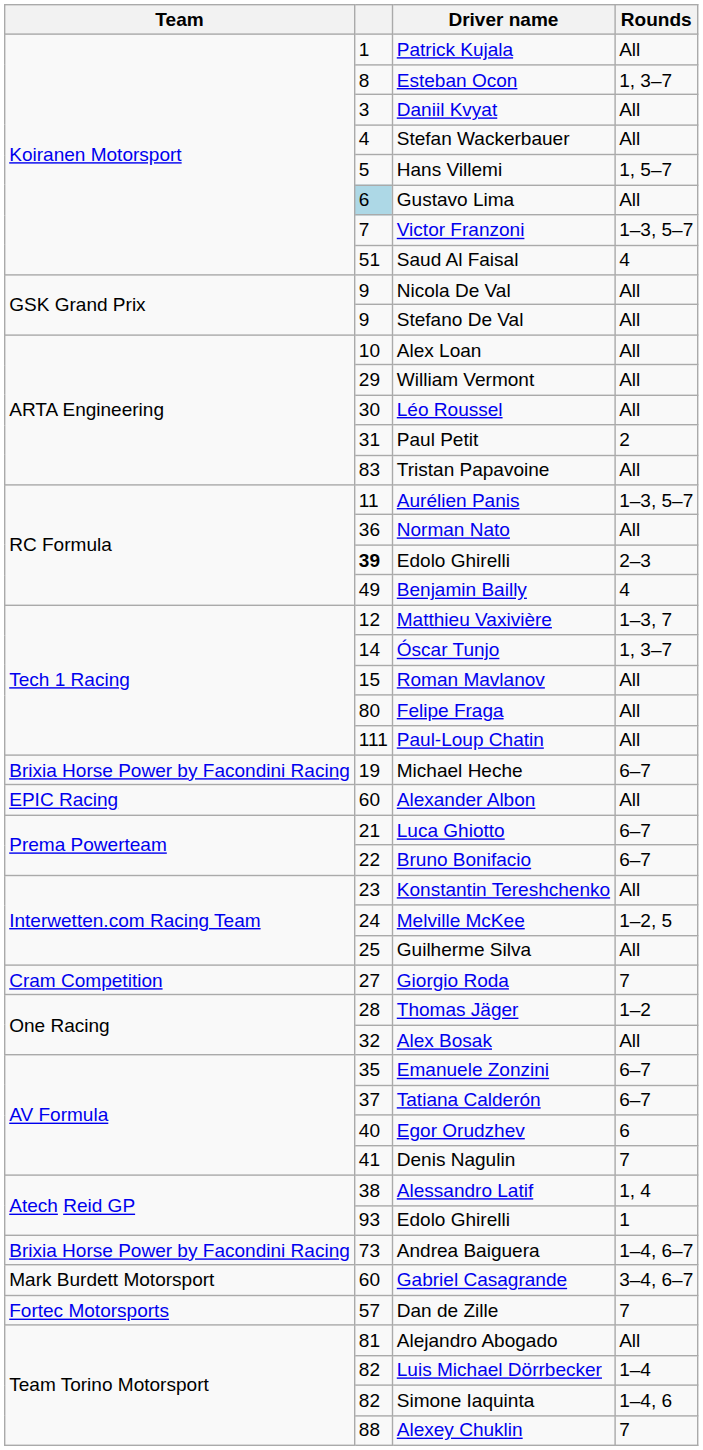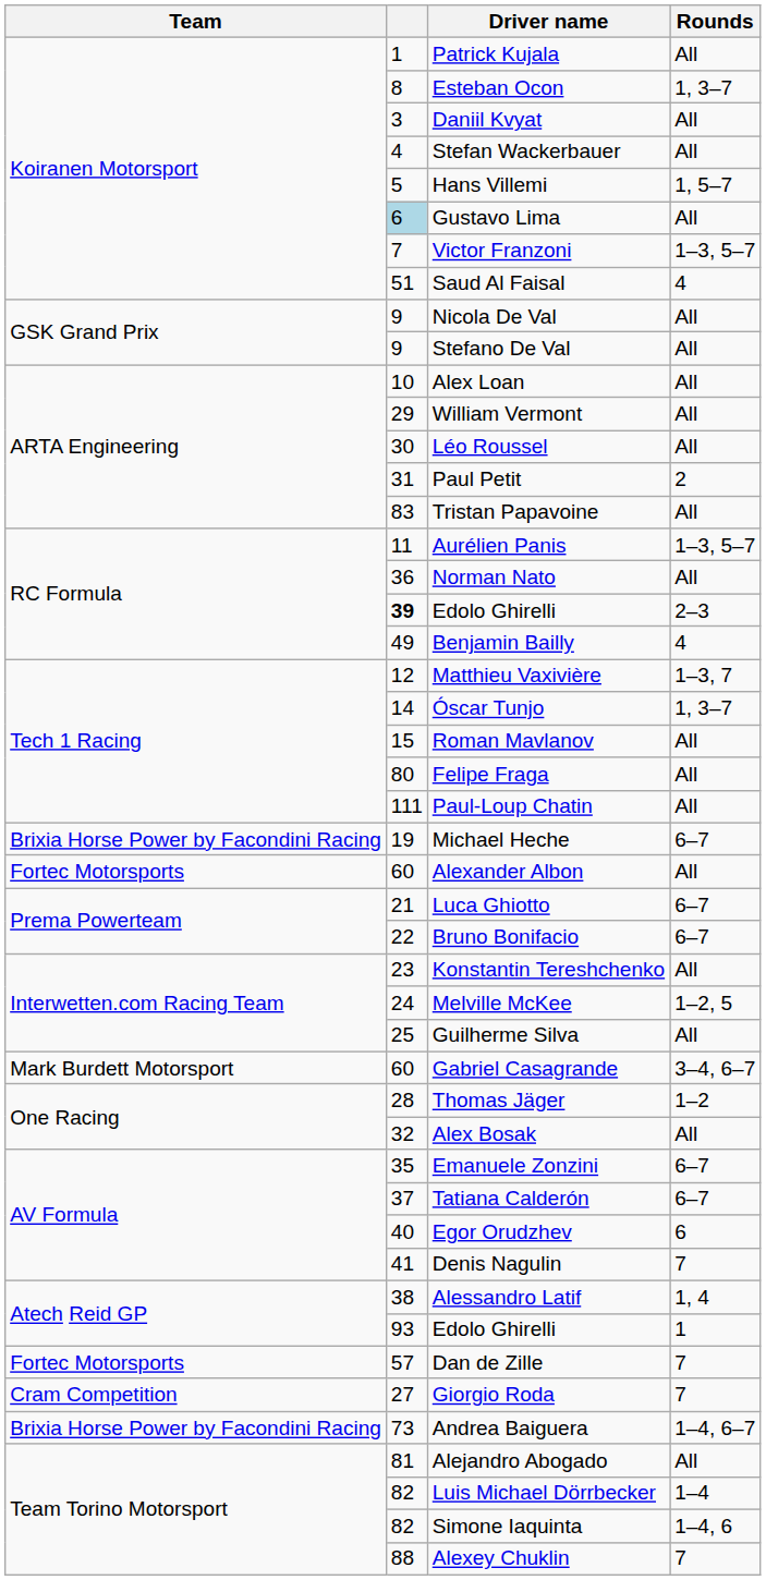Alexander Albon | Team: EPIC Racing -> Fortec Motorsports
rows swapped: Giorgio Roda <-> Gabriel Casagrande
rows swapped: Dan de Zille <-> Andrea Baiguera
